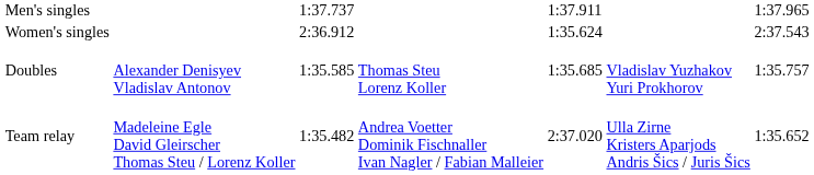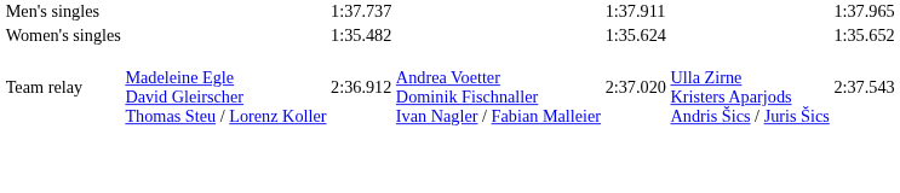Women's singles | column 3: 2:36.912 -> 1:35.482
Women's singles | column 7: 2:37.543 -> 1:35.652
- row: Doubles | Alexander Denisyev Vladislav Antonov | 1:35.585 | Thomas Steu Lorenz Koller | 1:35.685 | Vladislav Yuzhakov Yuri Prokhorov | 1:35.757
Team relay | column 3: 1:35.482 -> 2:36.912
Team relay | column 7: 1:35.652 -> 2:37.543
